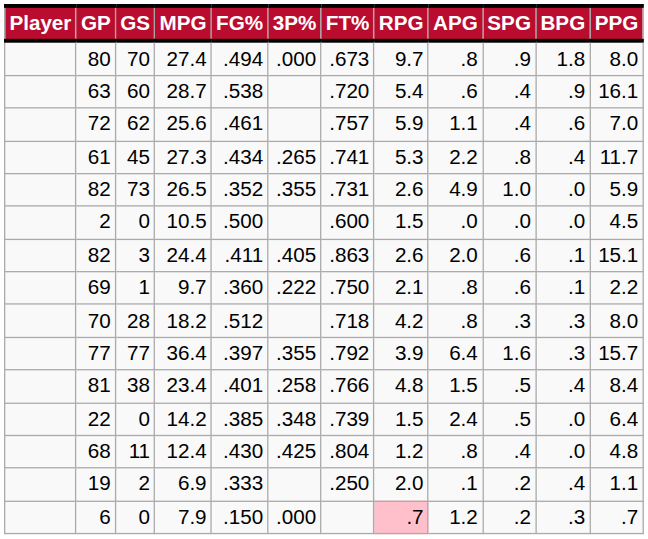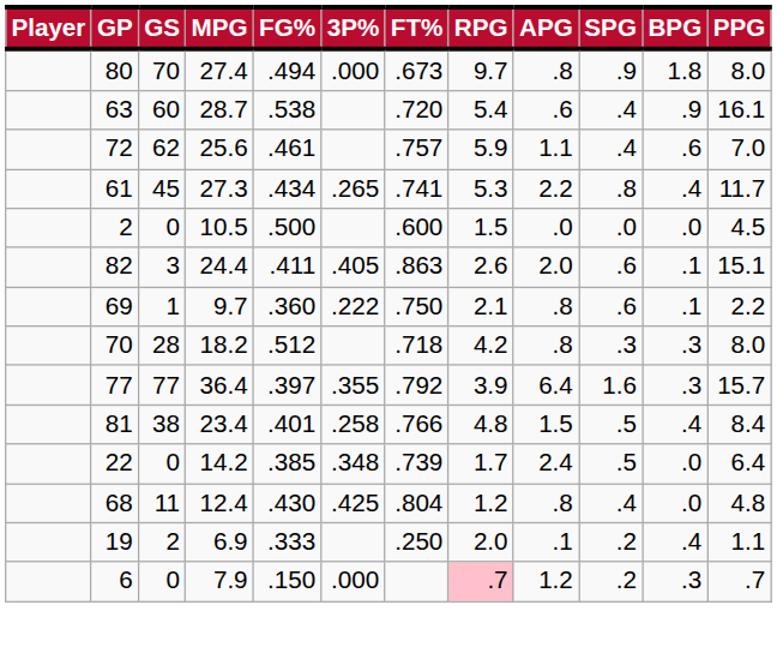- row: 82 | 73 | 26.5 | .352 | .355 | .731 | 2.6 | 4.9 | 1.0 | .0 | 5.9
14.2 | RPG: 1.5 -> 1.7
